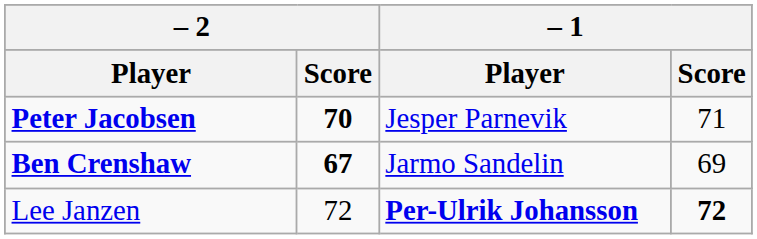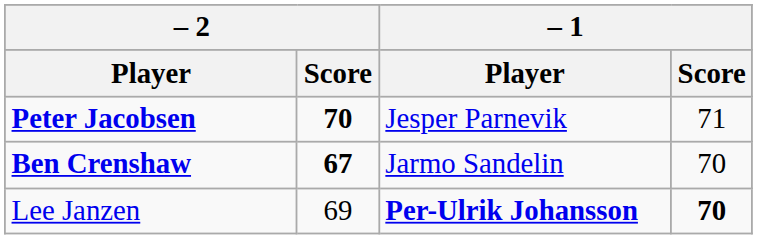Ben Crenshaw | – 1 / Score: 69 -> 70
Lee Janzen | – 2 / Score: 72 -> 69
Lee Janzen | – 1 / Score: 72 -> 70
